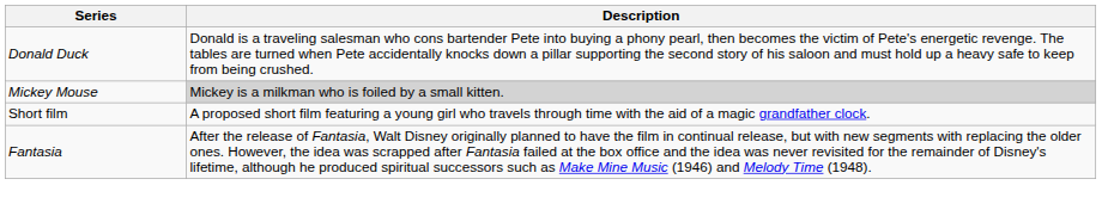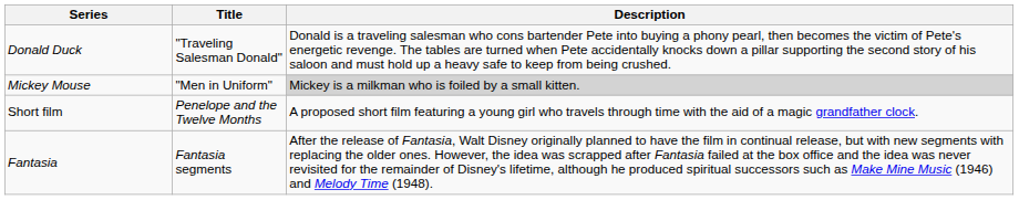+ column: Title | "Traveling Salesman Donald" | "Men in Uniform" | Penelope and the Twelve Months | Fantasia segments
